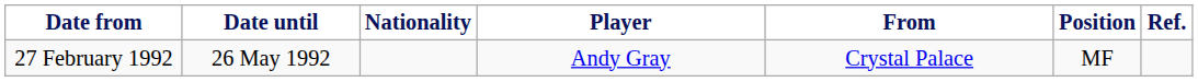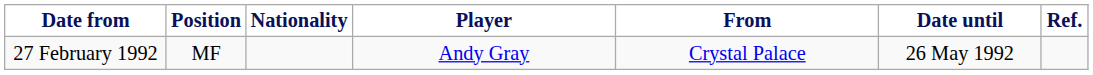columns swapped: Position <-> Date until
